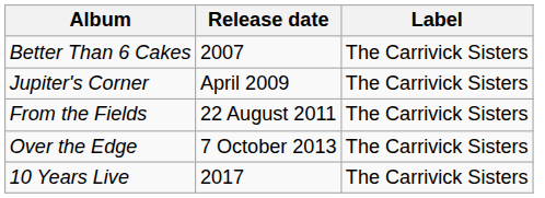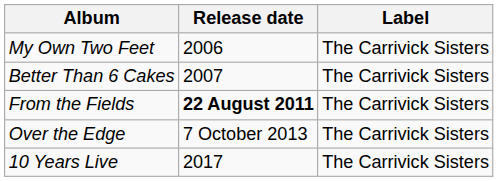+ row: My Own Two Feet | 2006 | The Carrivick Sisters
- row: Jupiter's Corner | April 2009 | The Carrivick Sisters
From the Fields | Release date: normal -> bold
